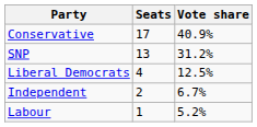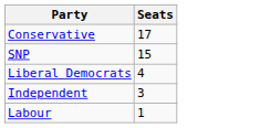- column: Vote share | 40.9% | 31.2% | 12.5% | 6.7% | 5.2%
SNP | Seats: 13 -> 15
Independent | Seats: 2 -> 3
